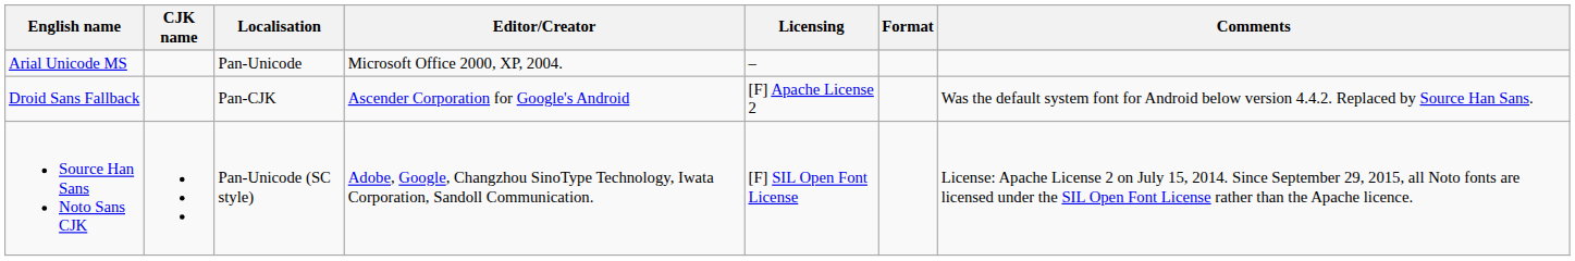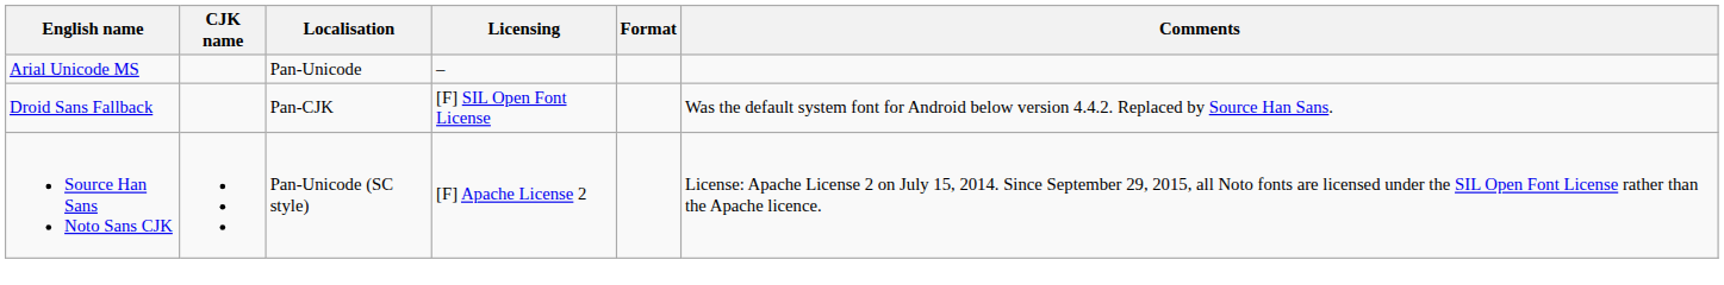- column: Editor/Creator | Microsoft Office 2000, XP, 2004. | Ascender Corporation for Google's Android | Adobe, Google, Changzhou SinoType Technology, Iwata Corporation, Sandoll Communication.
Droid Sans Fallback | Licensing: [F] Apache License 2 -> [F] SIL Open Font License
Source Han Sans Noto Sans CJK | Licensing: [F] SIL Open Font License -> [F] Apache License 2
